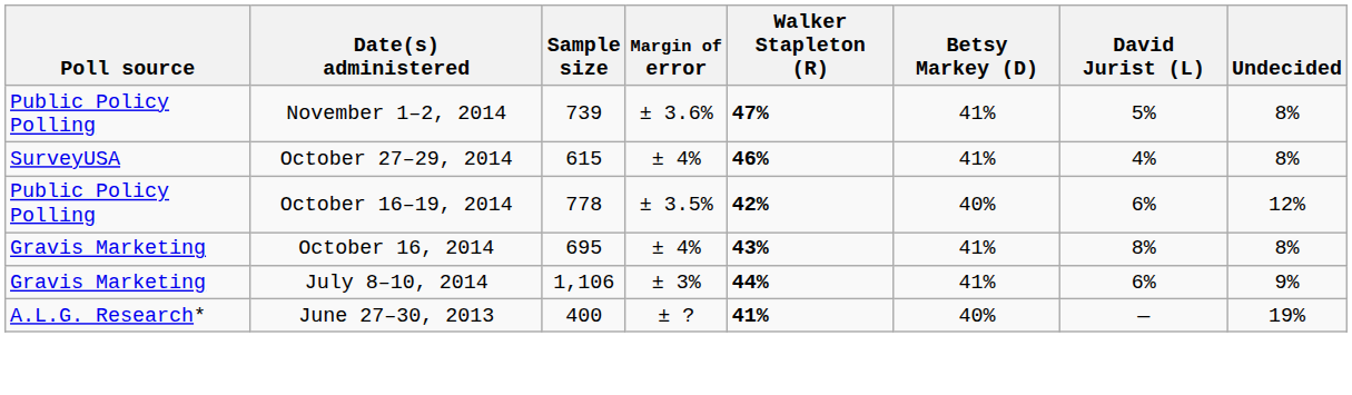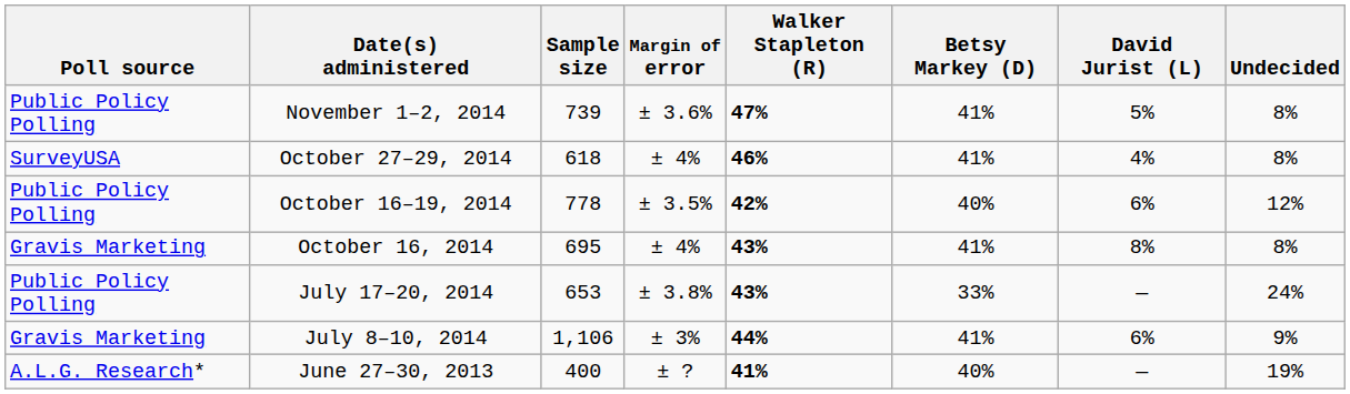October 27–29, 2014 | Sample size: 615 -> 618
+ row: Public Policy Polling | July 17–20, 2014 | 653 | ± 3.8% | 43% | 33% | — | 24%
